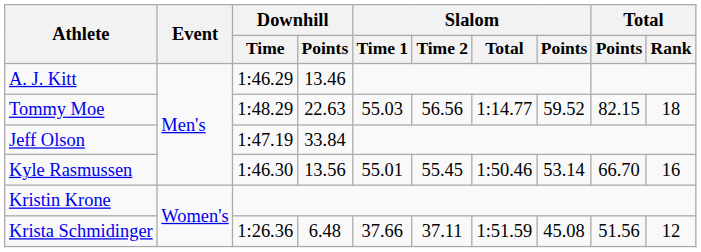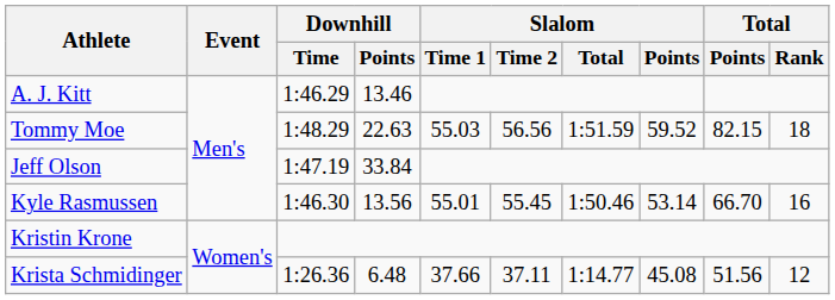Tommy Moe | Slalom / Total: 1:14.77 -> 1:51.59
Krista Schmidinger | Slalom / Total: 1:51.59 -> 1:14.77
